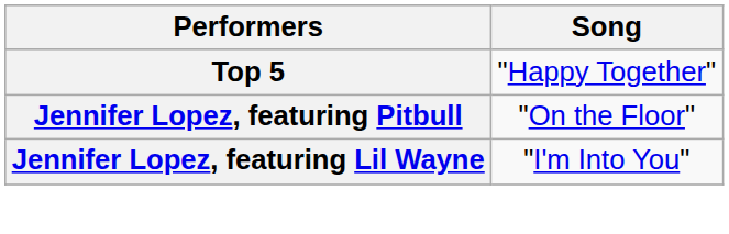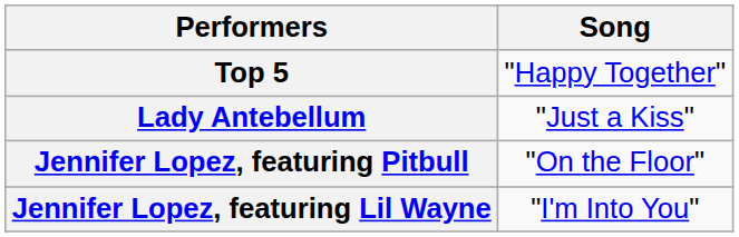+ row: Lady Antebellum | "Just a Kiss"
